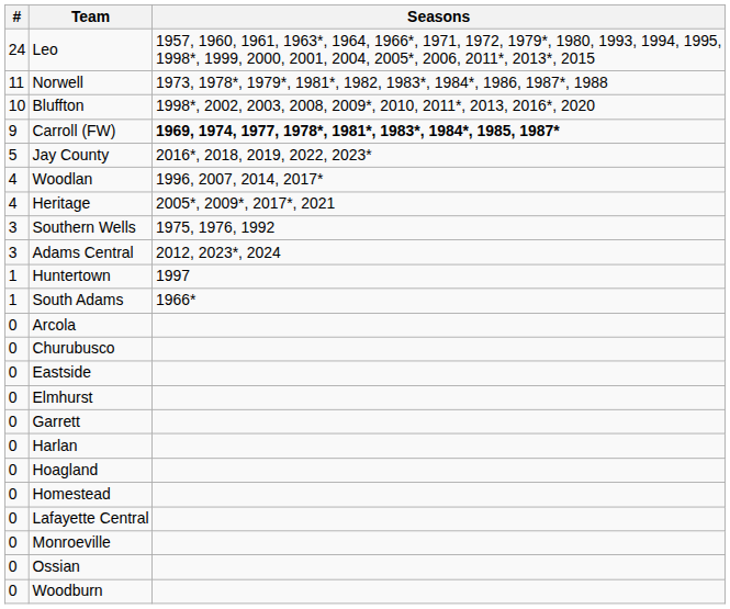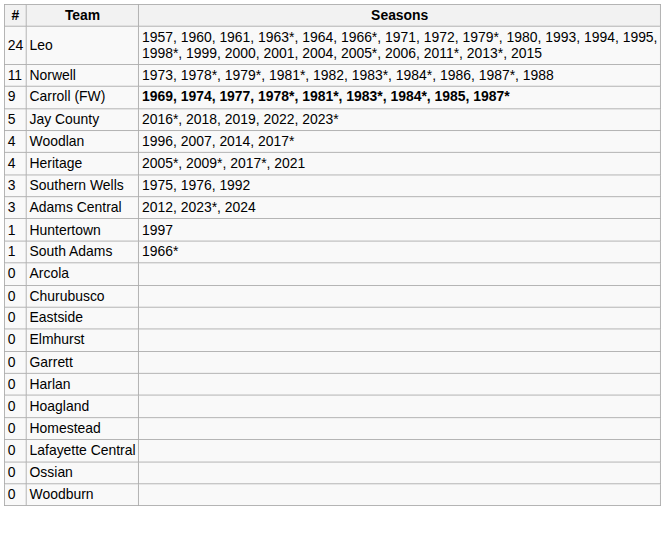- row: 10 | Bluffton | 1998*, 2002, 2003, 2008, 2009*, 2010, 2011*, 2013, 2016*, 2020
- row: 0 | Monroeville
